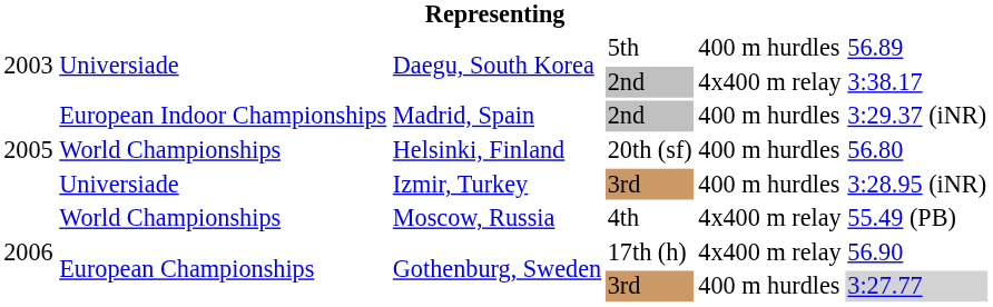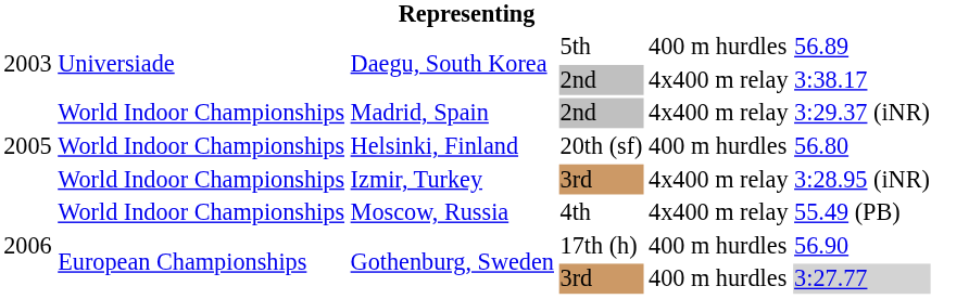Madrid, Spain | column 2: European Indoor Championships -> World Indoor Championships
Madrid, Spain | column 5: 400 m hurdles -> 4x400 m relay
Helsinki, Finland | column 2: World Championships -> World Indoor Championships
Izmir, Turkey | column 2: Universiade -> World Indoor Championships
Izmir, Turkey | column 5: 400 m hurdles -> 4x400 m relay
Moscow, Russia | column 2: World Championships -> World Indoor Championships
Gothenburg, Sweden / 17th (h) | column 5: 4x400 m relay -> 400 m hurdles
